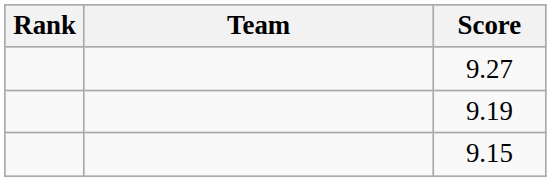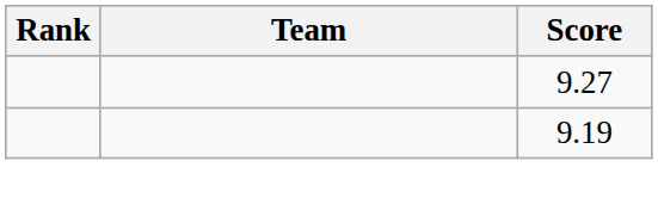- row: 9.15
